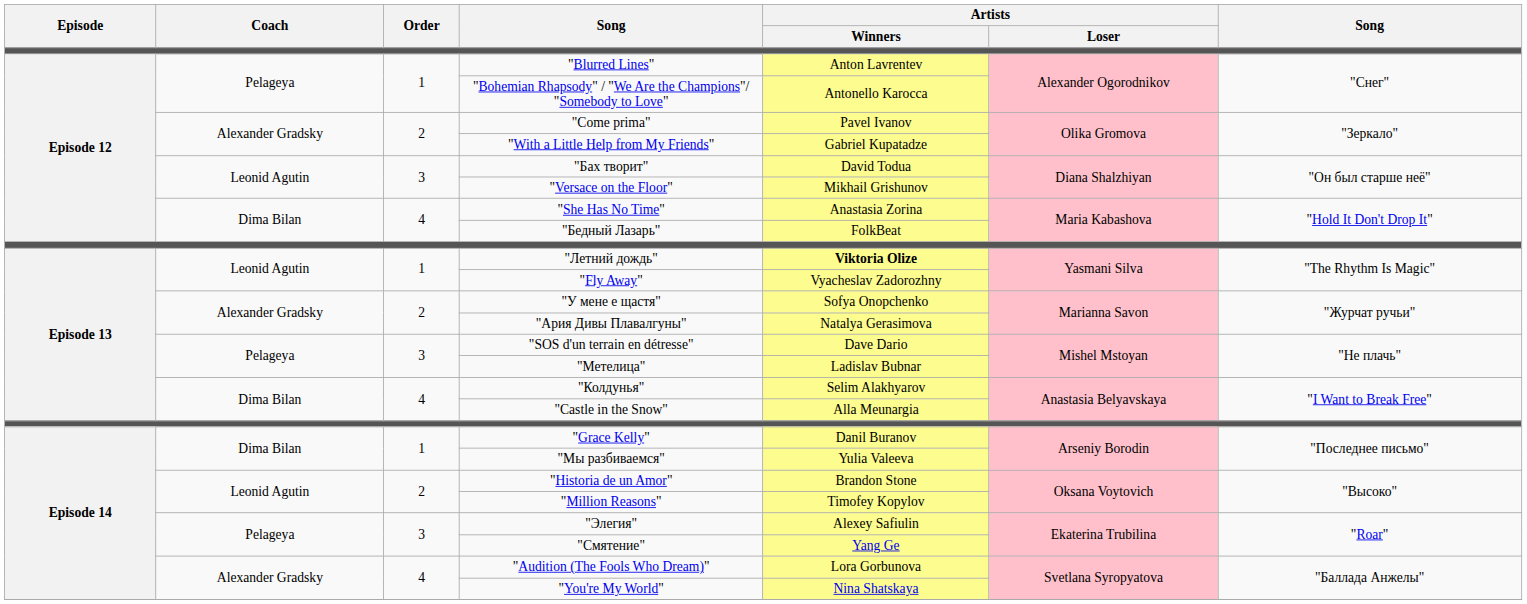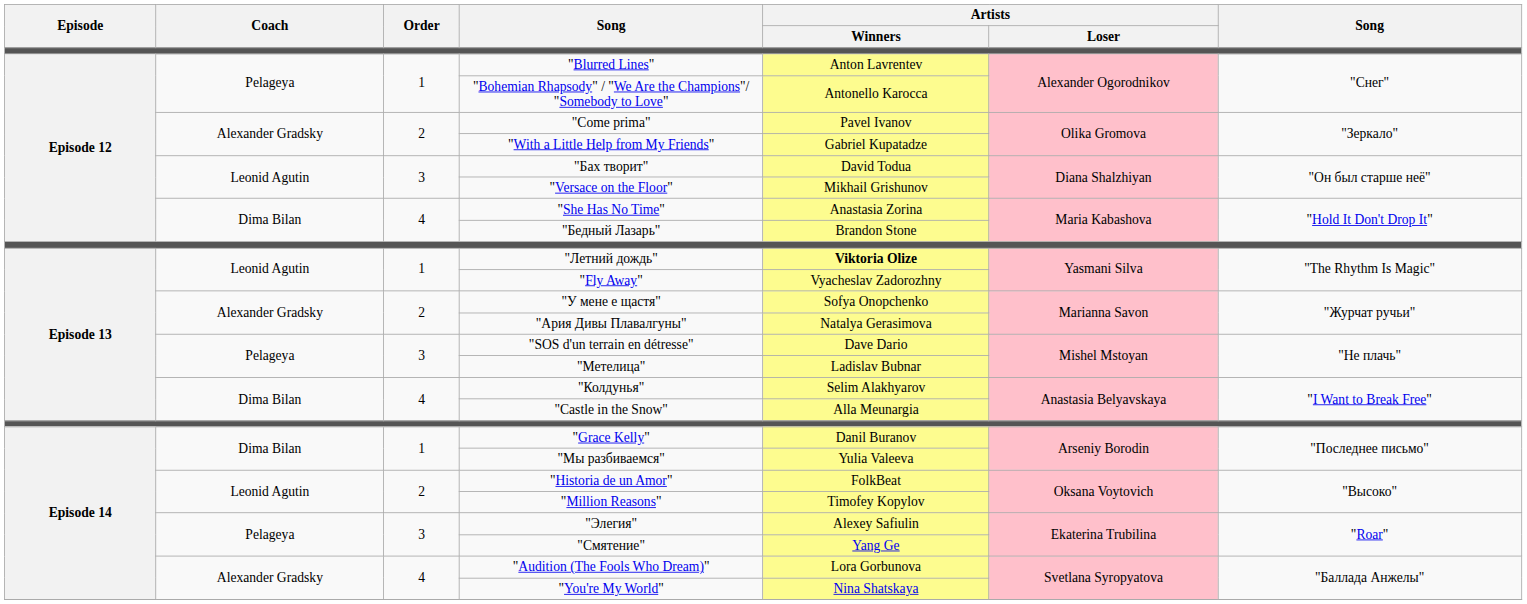"Бедный Лазарь" | Artists / Winners: FolkBeat -> Brandon Stone
"Historia de un Amor" | Artists / Winners: Brandon Stone -> FolkBeat
